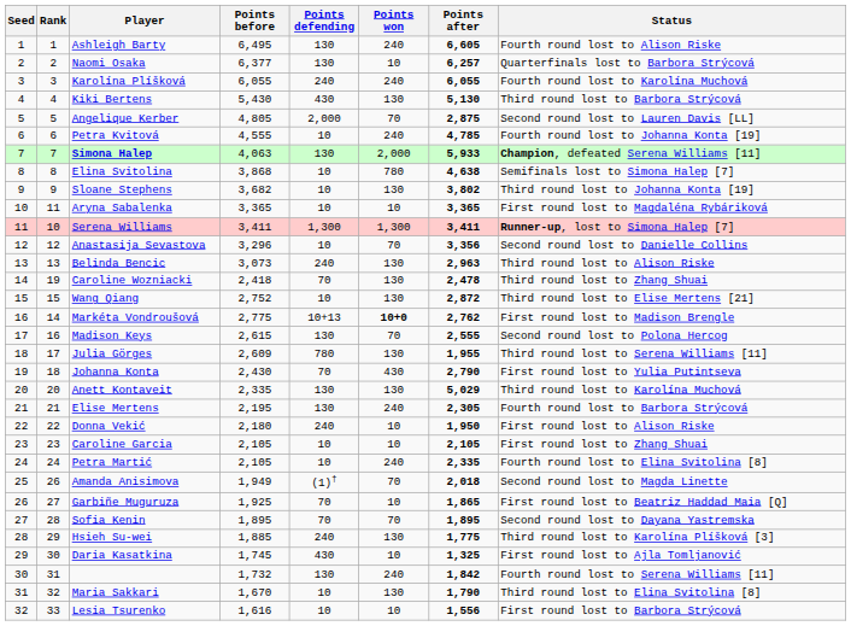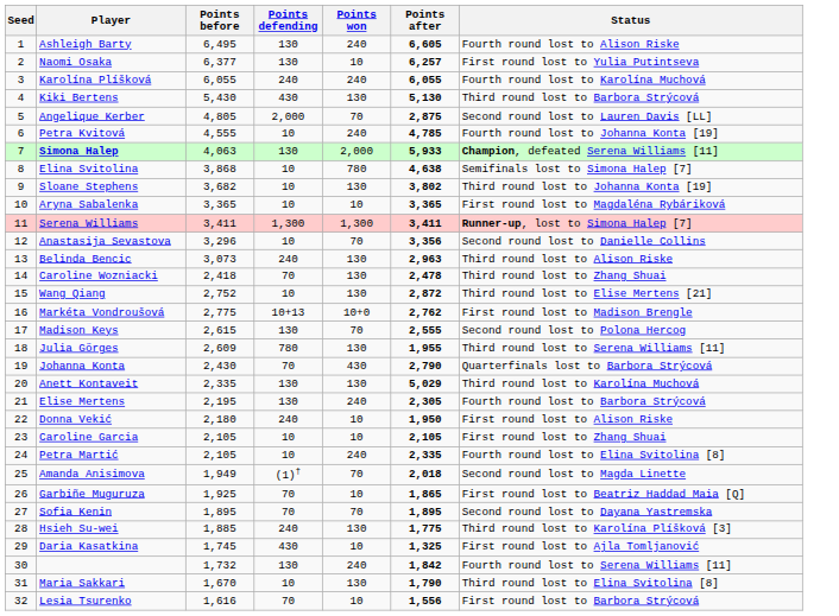- column: Rank | 1 | 2 | 3 | 4 | 5 | 6 | 7 | 8 | 9 | 11 | 10 | 12 | 13 | 19 | 15 | 14 | 16 | 17 | 18 | 20 | 21 | 22 | 23 | 24 | 26 | 27 | 28 | 29 | 30 | 31 | 32 | 33
Naomi Osaka | Status: Quarterfinals lost to Barbora Strýcová -> First round lost to Yulia Putintseva
Markéta Vondroušová | Points won: bold -> normal
Johanna Konta | Status: First round lost to Yulia Putintseva -> Quarterfinals lost to Barbora Strýcová
Lesia Tsurenko | Points defending: 10 -> 70
